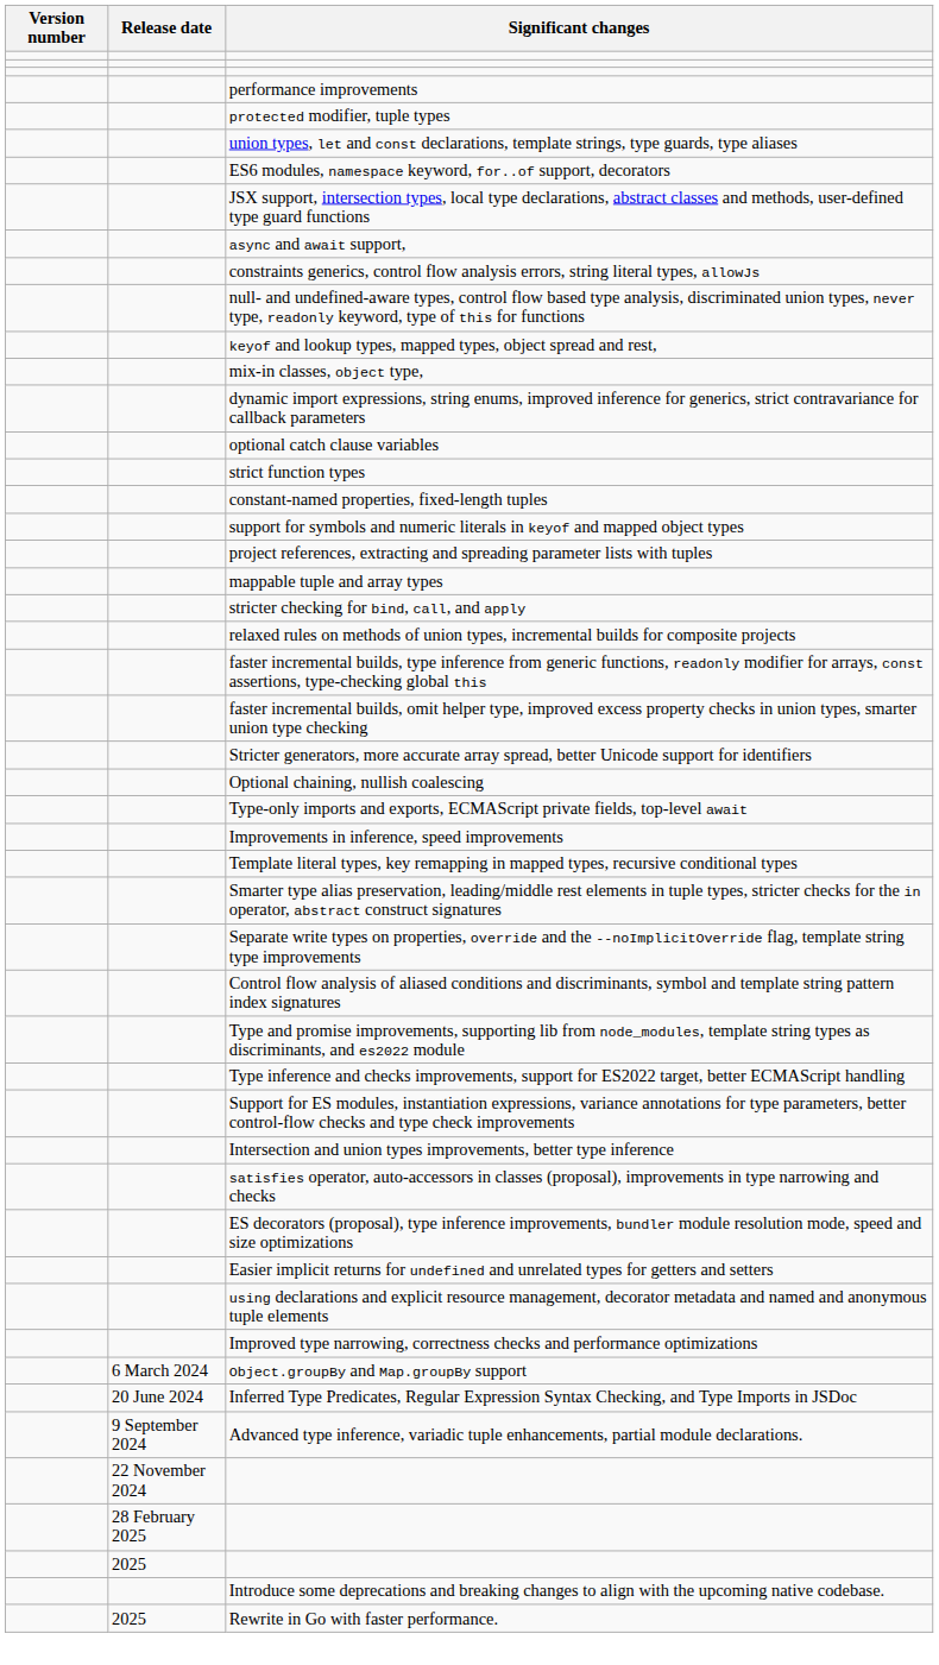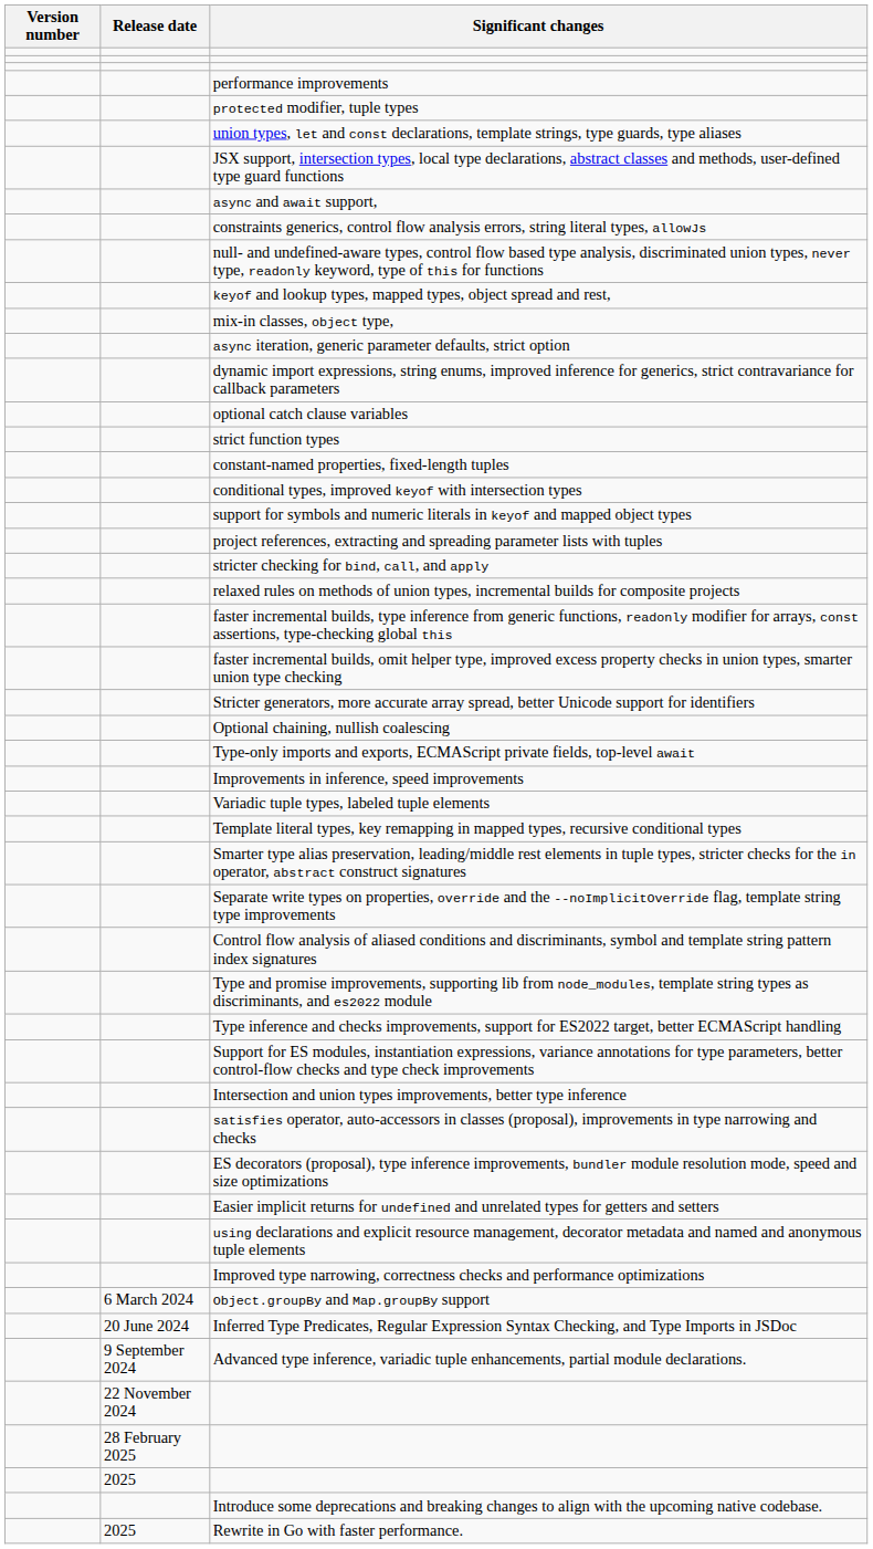- row: ES6 modules, namespace keyword, for..of support, decorators
+ row: async iteration, generic parameter defaults, strict option
+ row: conditional types, improved keyof with intersection types
- row: mappable tuple and array types
+ row: Variadic tuple types, labeled tuple elements
